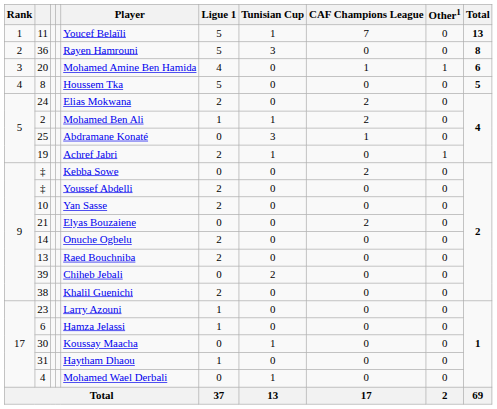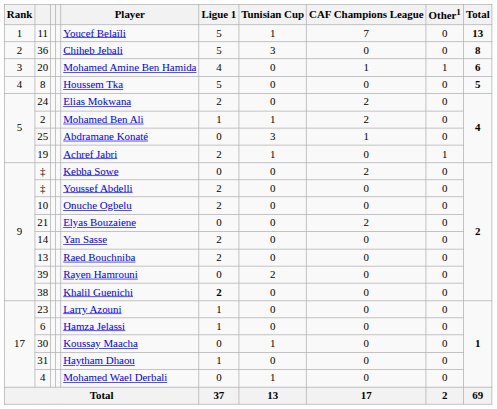36 | Player: Rayen Hamrouni -> Chiheb Jebali
10 | Player: Yan Sasse -> Onuche Ogbelu
14 | Player: Onuche Ogbelu -> Yan Sasse
39 | Player: Chiheb Jebali -> Rayen Hamrouni
38 | Ligue 1: normal -> bold
